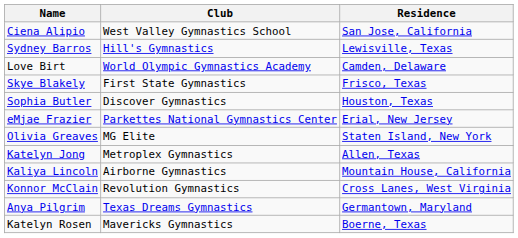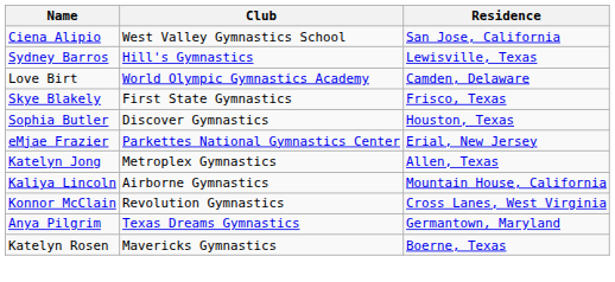- row: Olivia Greaves | MG Elite | Staten Island, New York
